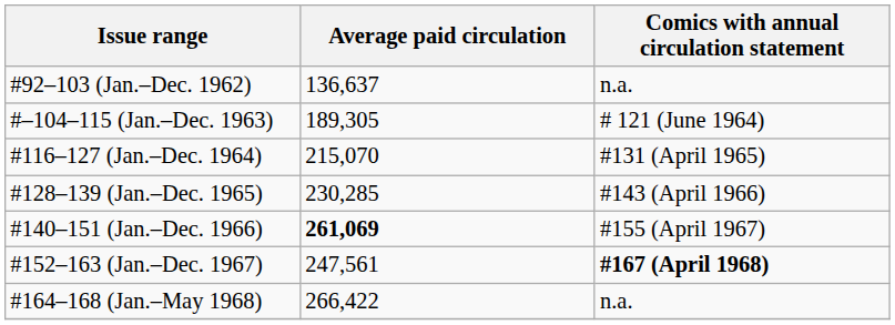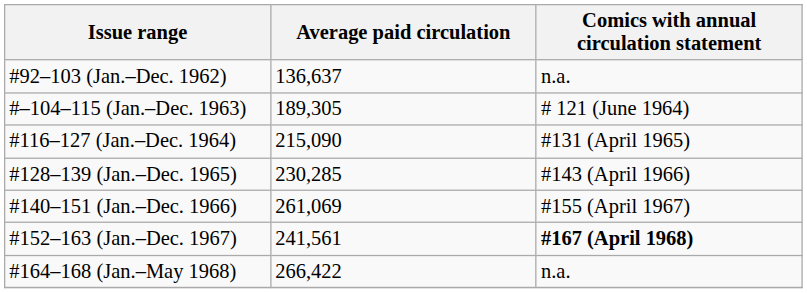#116–127 (Jan.–Dec. 1964) | Average paid circulation: 215,070 -> 215,090
#140–151 (Jan.–Dec. 1966) | Average paid circulation: bold -> normal
#152–163 (Jan.–Dec. 1967) | Average paid circulation: 247,561 -> 241,561
